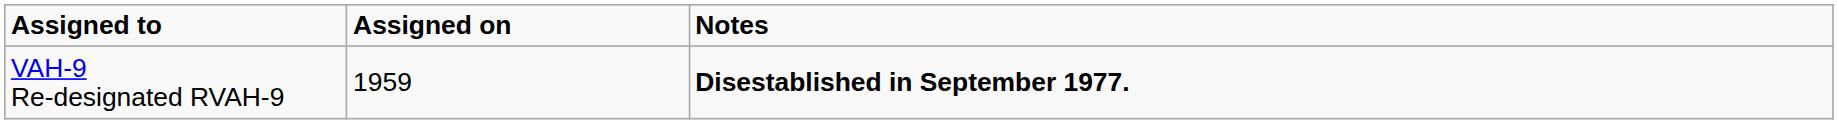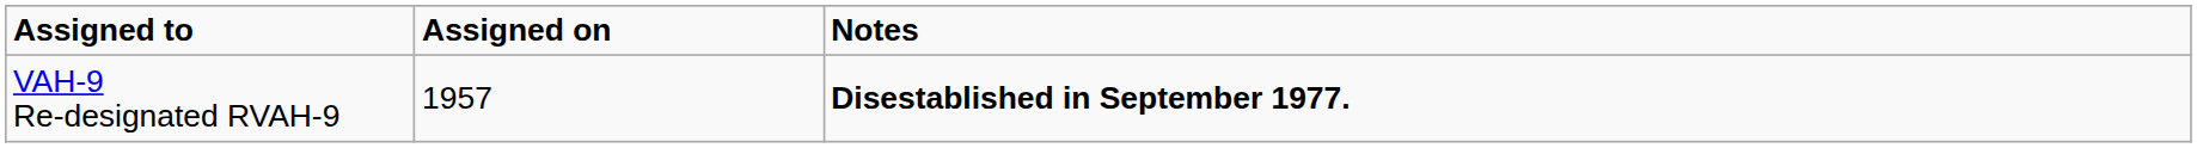VAH-9 Re-designated RVAH-9 | Assigned on: 1959 -> 1957
